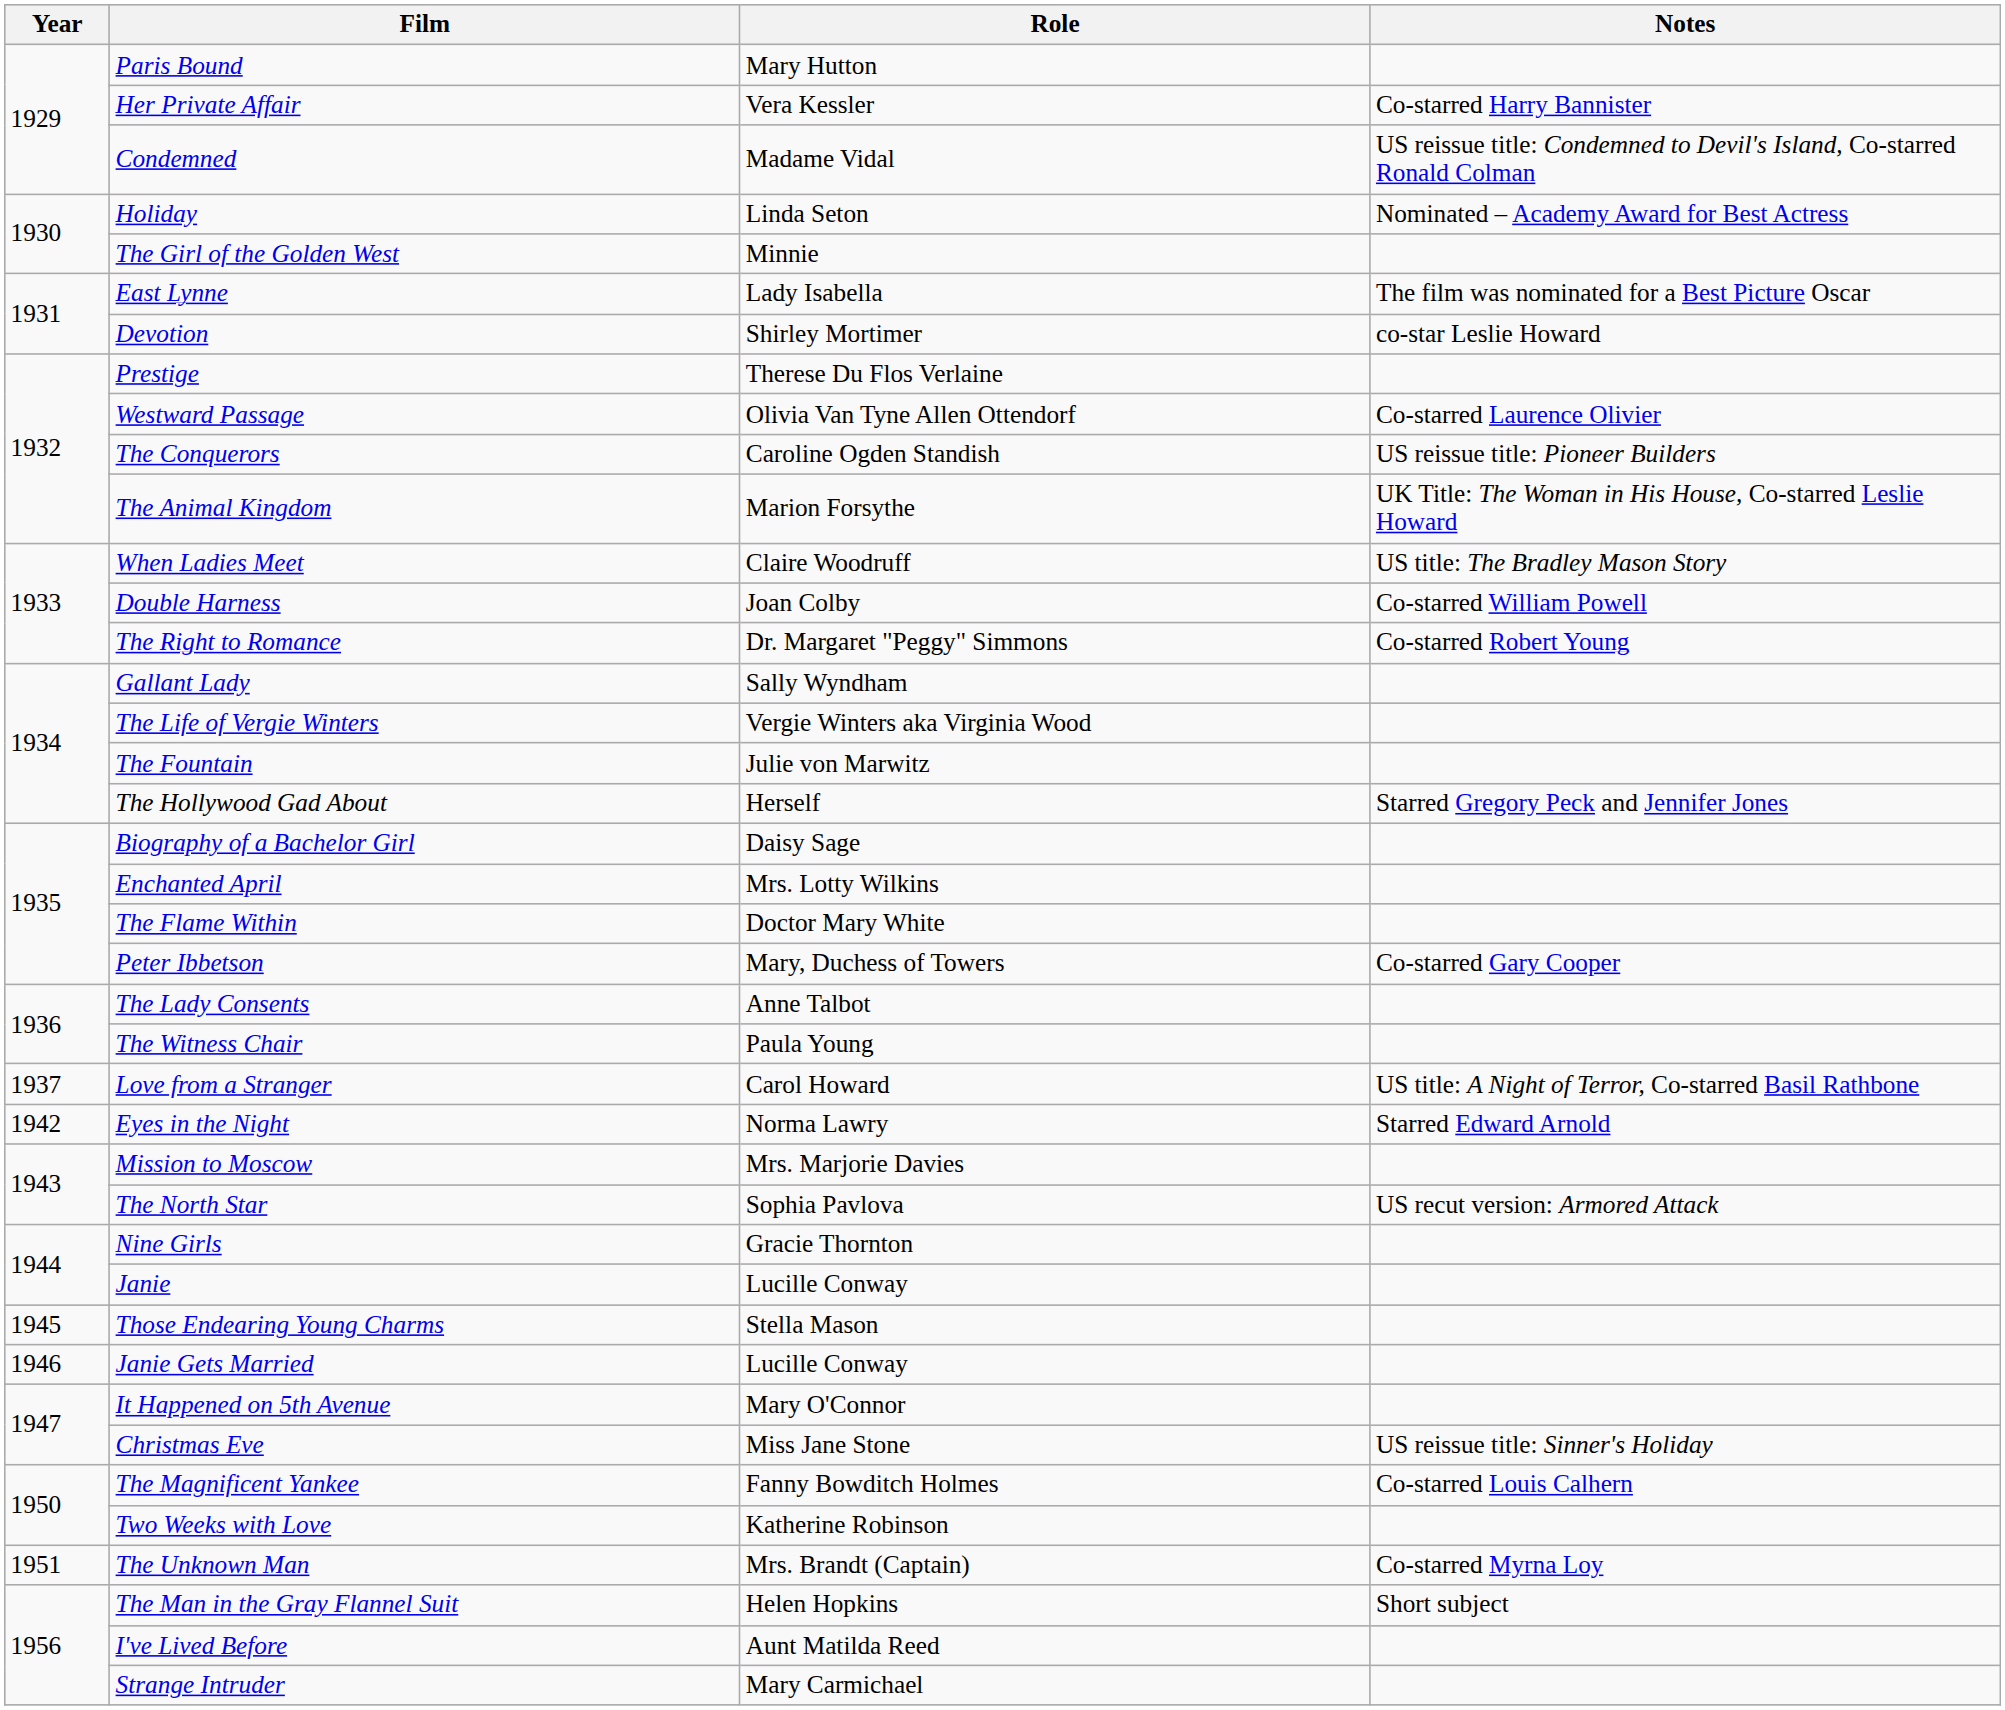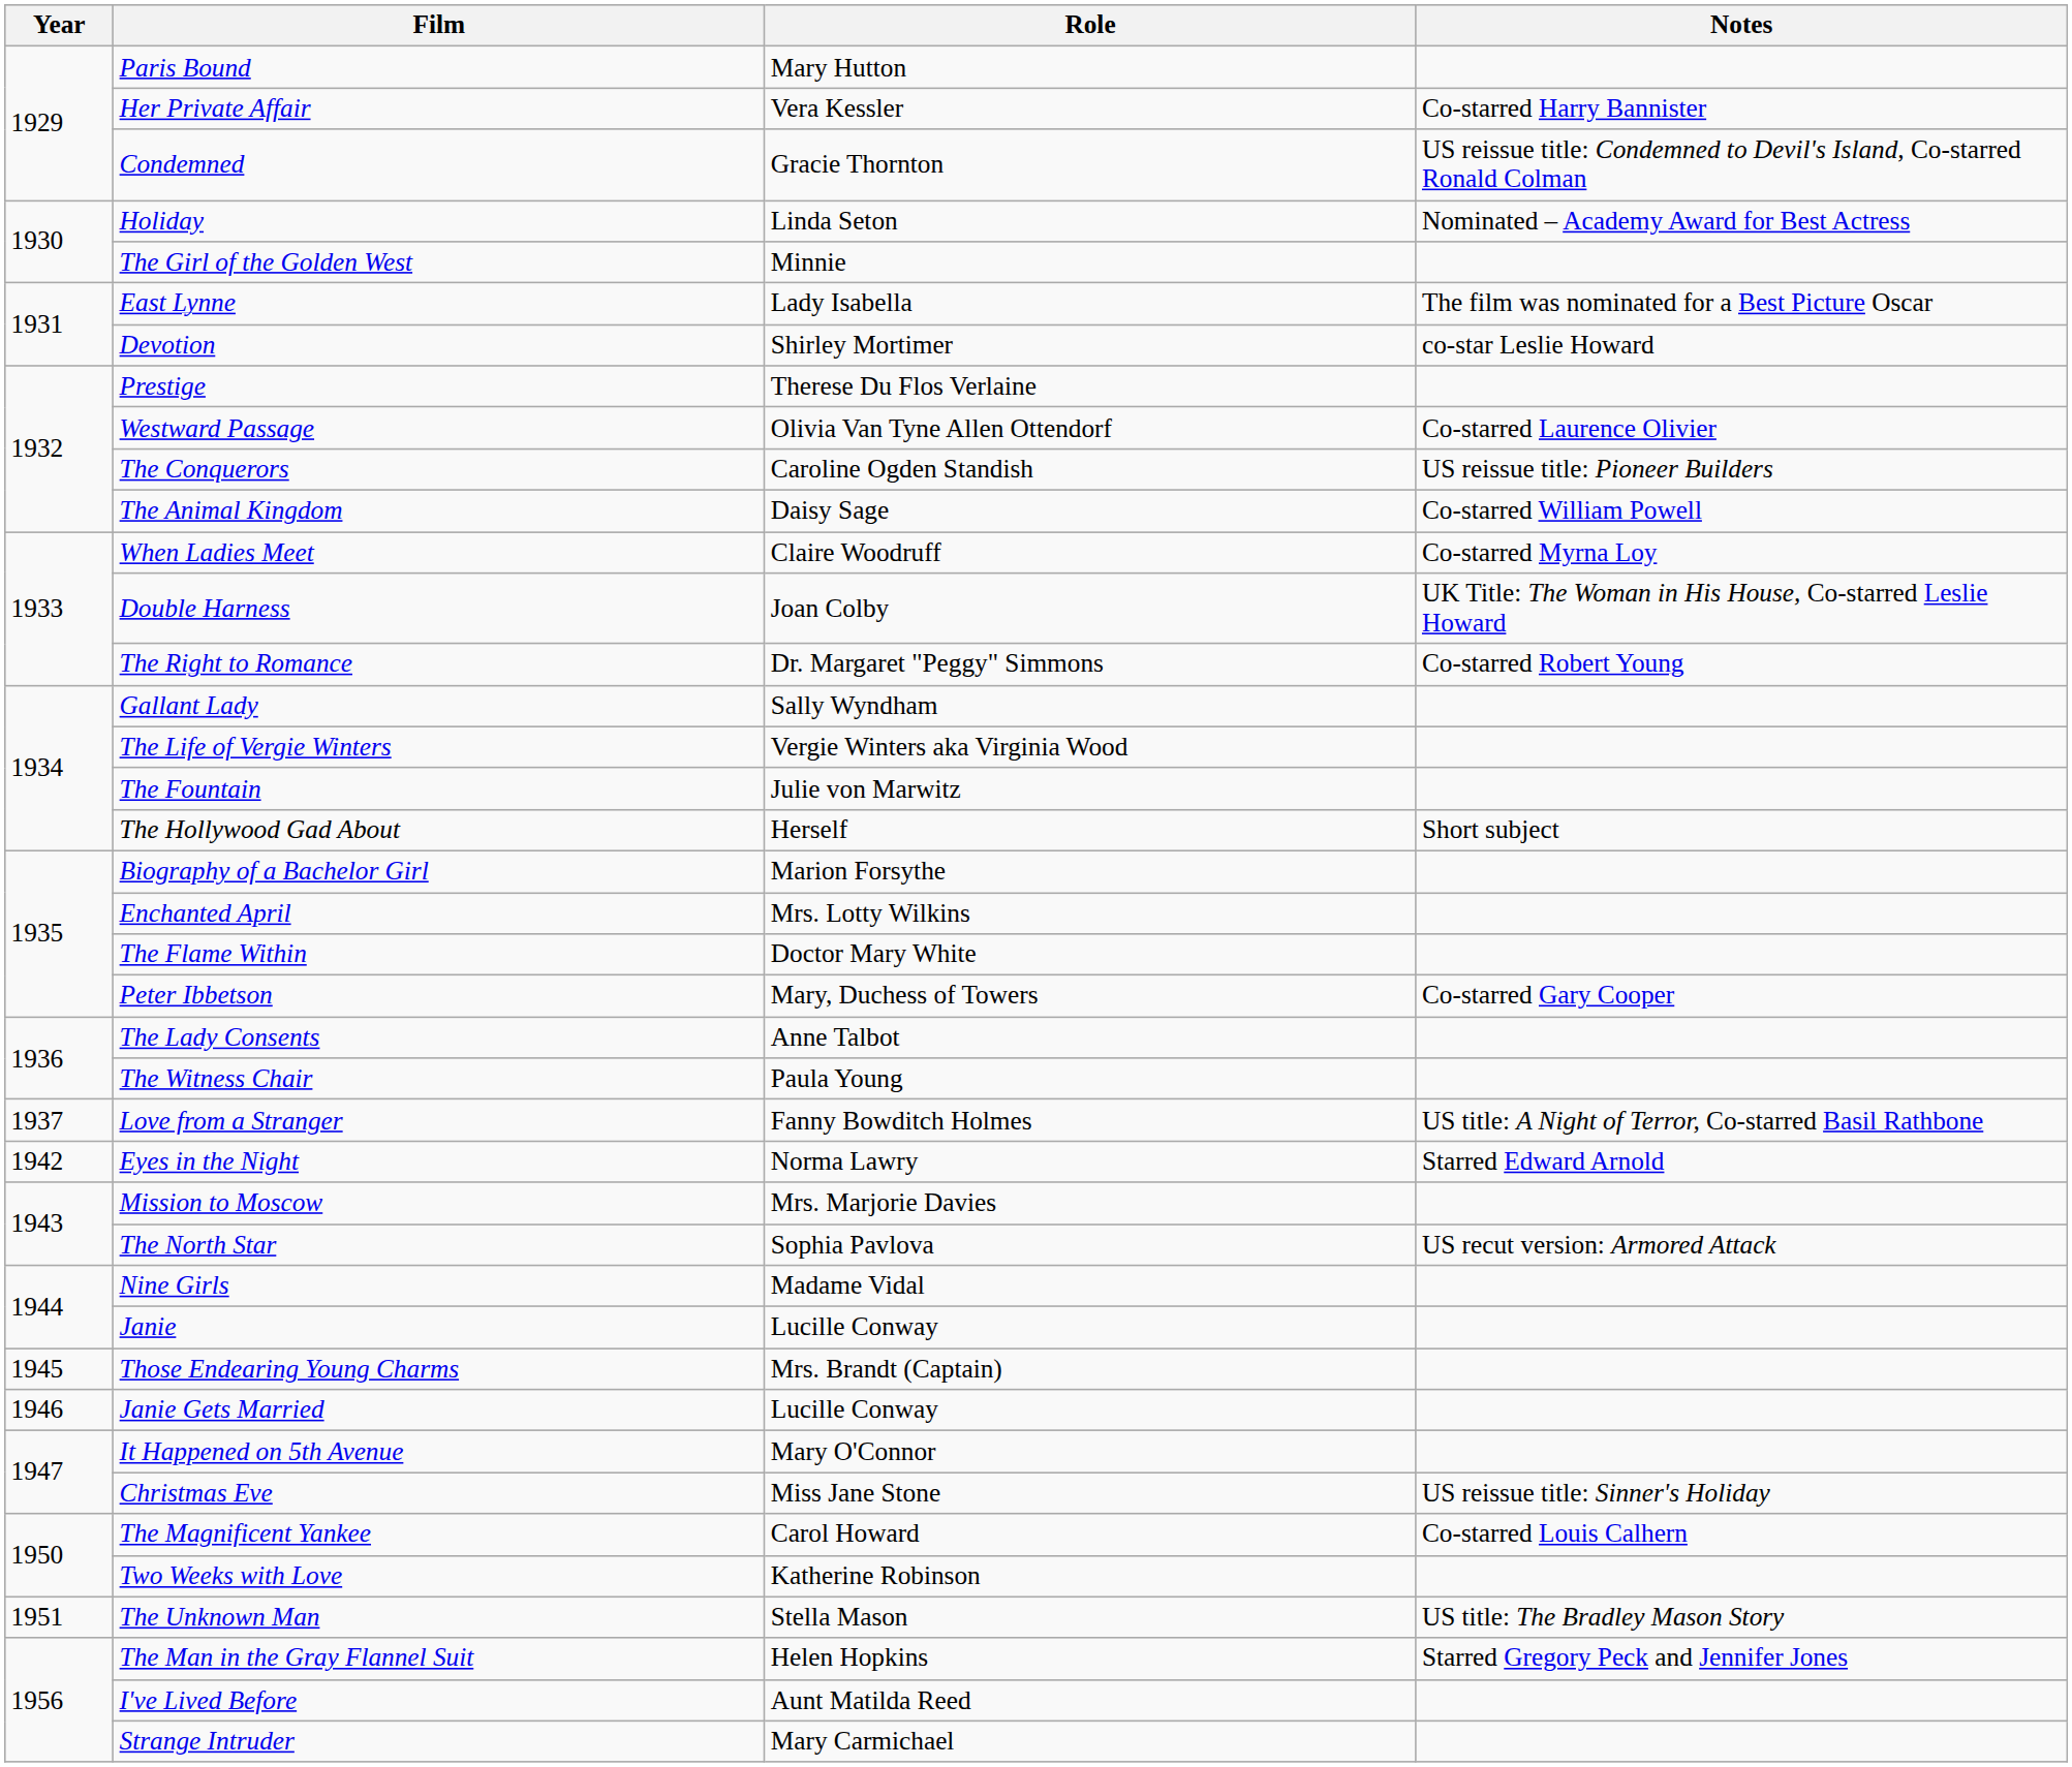Condemned | Role: Madame Vidal -> Gracie Thornton
The Animal Kingdom | Role: Marion Forsythe -> Daisy Sage
The Animal Kingdom | Notes: UK Title: The Woman in His House, Co-starred Leslie Howard -> Co-starred William Powell
When Ladies Meet | Notes: US title: The Bradley Mason Story -> Co-starred Myrna Loy
Double Harness | Notes: Co-starred William Powell -> UK Title: The Woman in His House, Co-starred Leslie Howard
The Hollywood Gad About | Notes: Starred Gregory Peck and Jennifer Jones -> Short subject
Biography of a Bachelor Girl | Role: Daisy Sage -> Marion Forsythe
Love from a Stranger | Role: Carol Howard -> Fanny Bowditch Holmes
Nine Girls | Role: Gracie Thornton -> Madame Vidal
Those Endearing Young Charms | Role: Stella Mason -> Mrs. Brandt (Captain)
The Magnificent Yankee | Role: Fanny Bowditch Holmes -> Carol Howard
The Unknown Man | Role: Mrs. Brandt (Captain) -> Stella Mason
The Unknown Man | Notes: Co-starred Myrna Loy -> US title: The Bradley Mason Story
The Man in the Gray Flannel Suit | Notes: Short subject -> Starred Gregory Peck and Jennifer Jones
